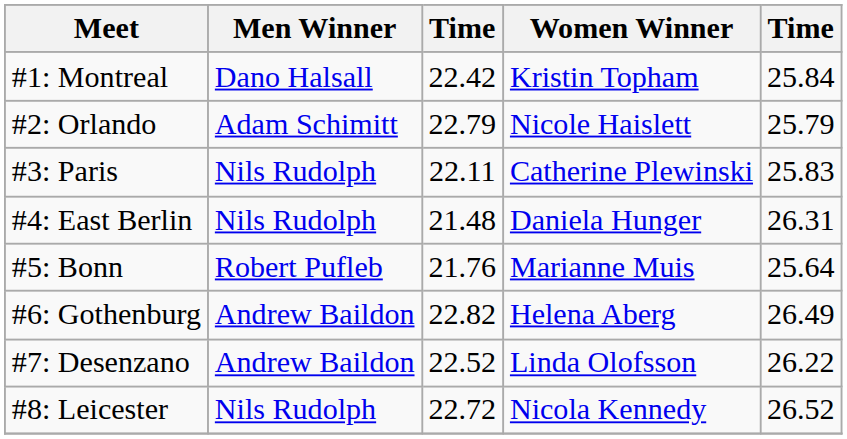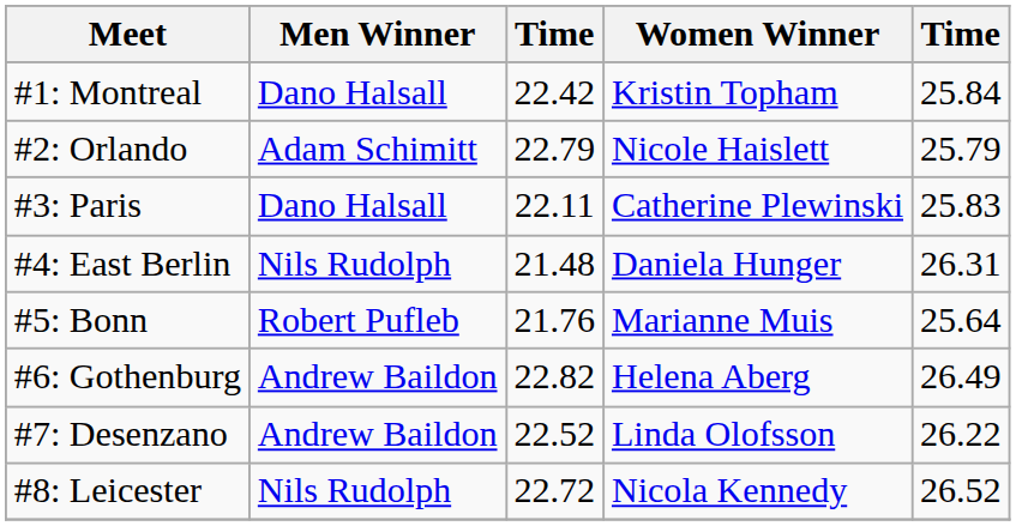#3: Paris | Men Winner: Nils Rudolph -> Dano Halsall
